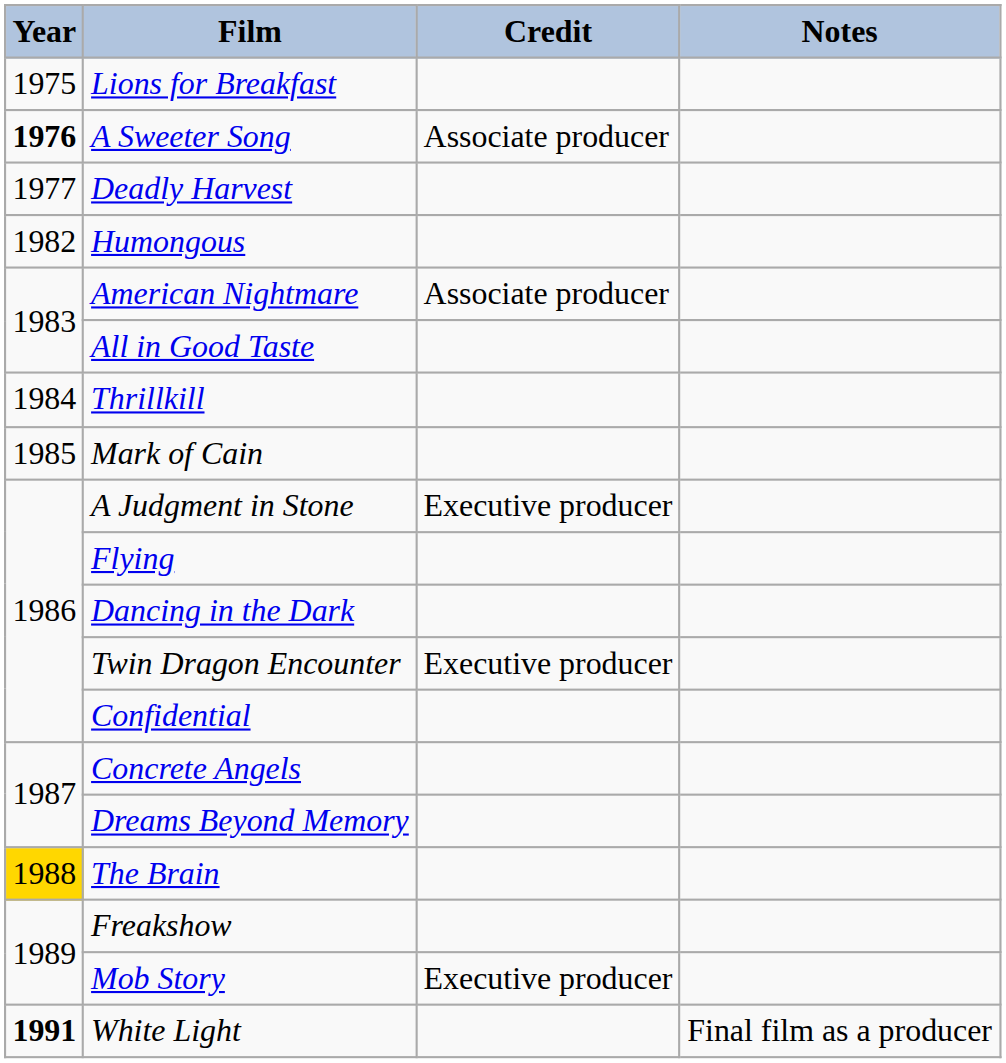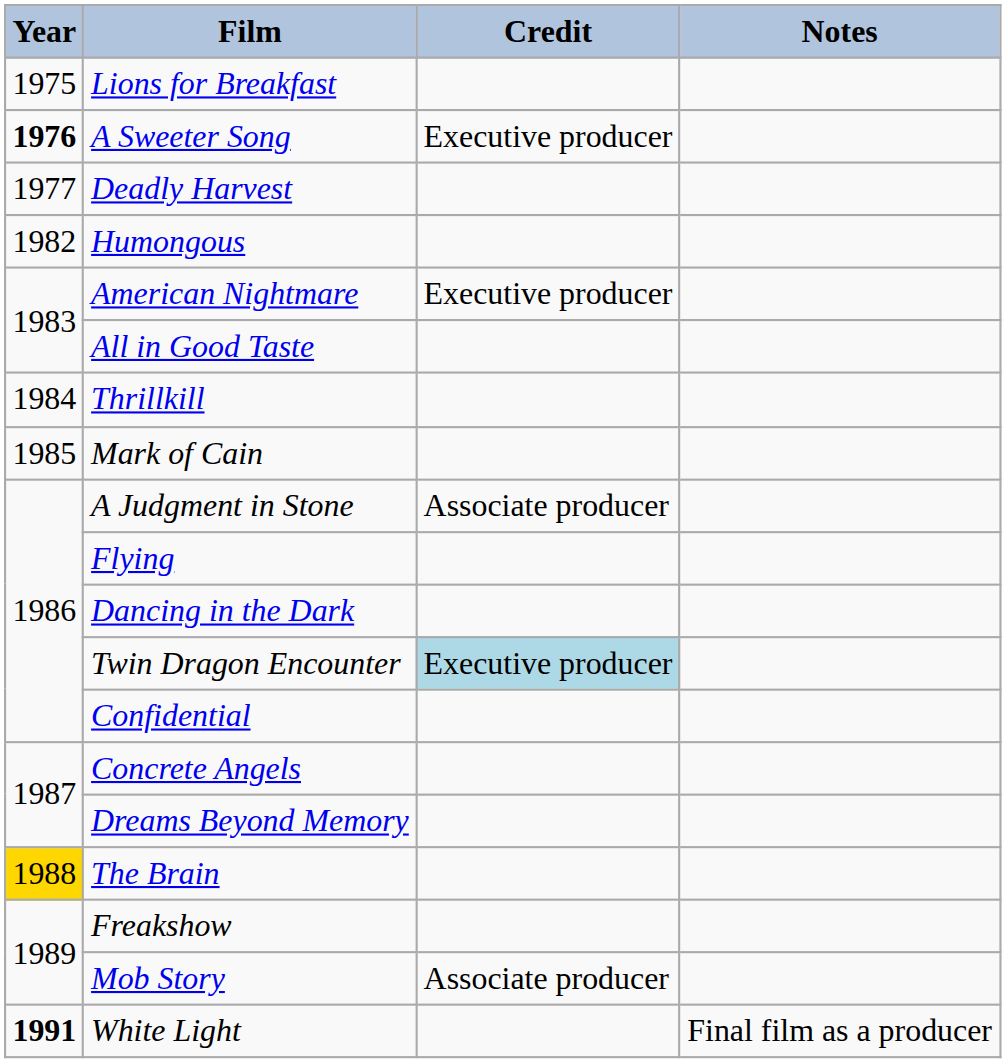A Sweeter Song | Credit: Associate producer -> Executive producer
American Nightmare | Credit: Associate producer -> Executive producer
A Judgment in Stone | Credit: Executive producer -> Associate producer
Twin Dragon Encounter | Credit: no background -> lightblue background
Mob Story | Credit: Executive producer -> Associate producer
